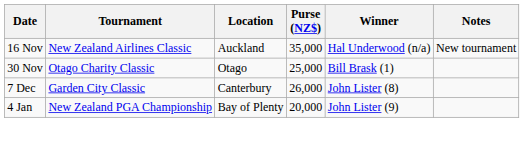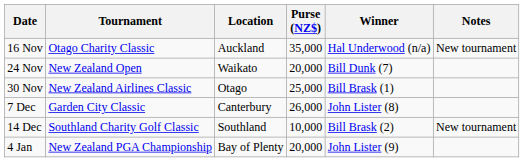16 Nov | Tournament: New Zealand Airlines Classic -> Otago Charity Classic
+ row: 24 Nov | New Zealand Open | Waikato | 20,000 | Bill Dunk (7)
30 Nov | Tournament: Otago Charity Classic -> New Zealand Airlines Classic
+ row: 14 Dec | Southland Charity Golf Classic | Southland | 10,000 | Bill Brask (2) | New tournament
